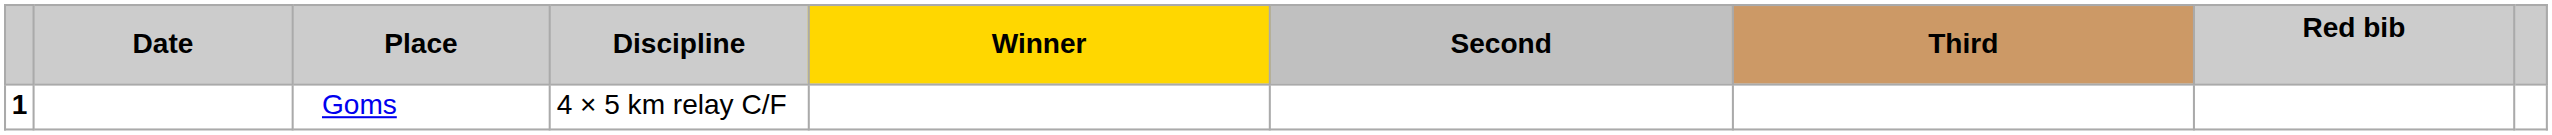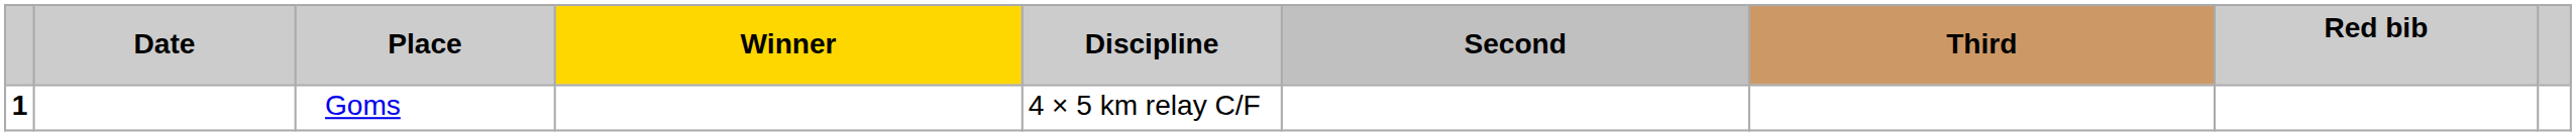columns swapped: Discipline <-> Winner
